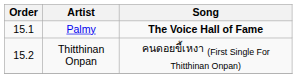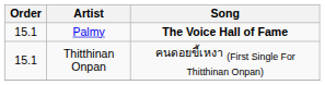Thitthinan Onpan | Order: 15.2 -> 15.1
